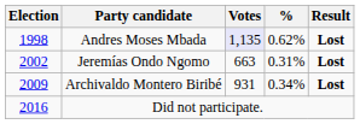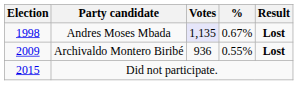Andres Moses Mbada | %: 0.62% -> 0.67%
- row: 2002 | Jeremías Ondo Ngomo | 663 | 0.31% | Lost
Archivaldo Montero Biribé | Votes: 931 -> 936
Archivaldo Montero Biribé | %: 0.34% -> 0.55%
Did not participate. | Election: 2016 -> 2015
